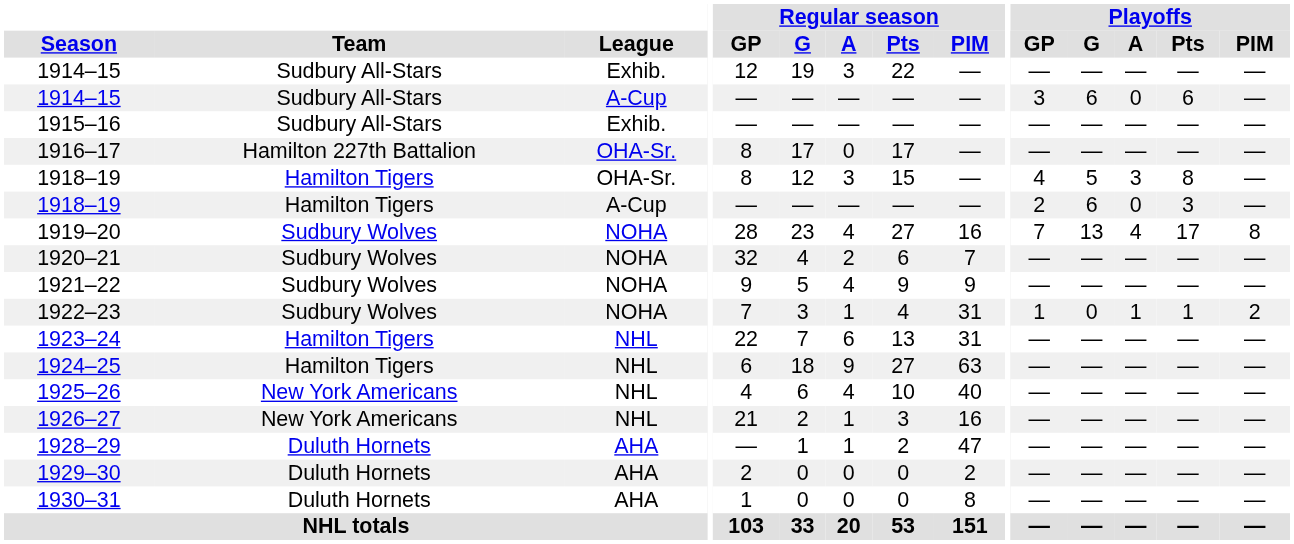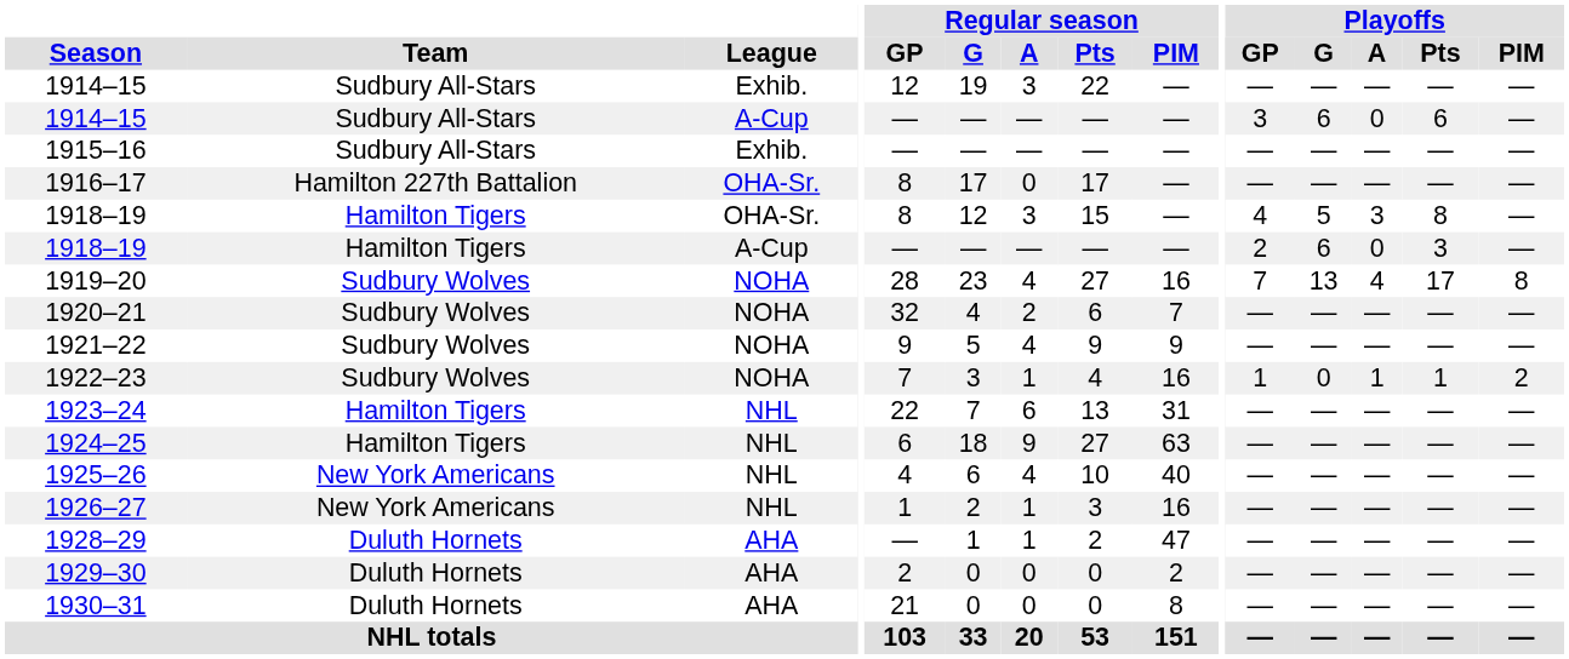1922–23 | Regular season / PIM: 31 -> 16
1926–27 | Regular season / GP: 21 -> 1
1930–31 | Regular season / GP: 1 -> 21
